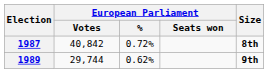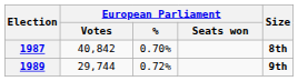1987 | European Parliament / %: 0.72% -> 0.70%
1989 | European Parliament / %: 0.62% -> 0.72%
